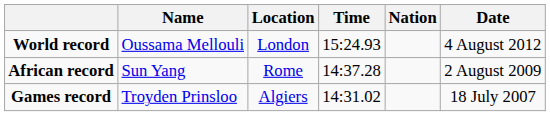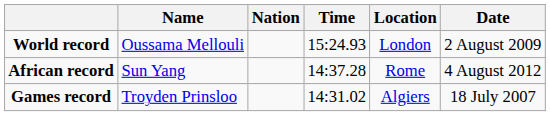columns swapped: Nation <-> Location
World record | Date: 4 August 2012 -> 2 August 2009
African record | Date: 2 August 2009 -> 4 August 2012
